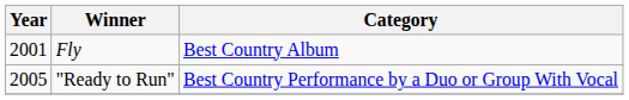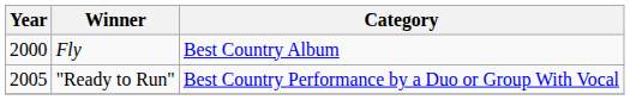Fly | Year: 2001 -> 2000
